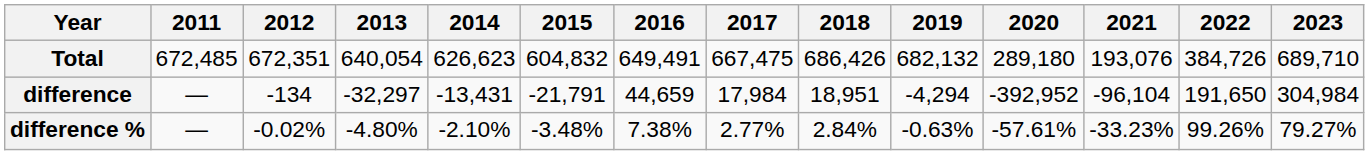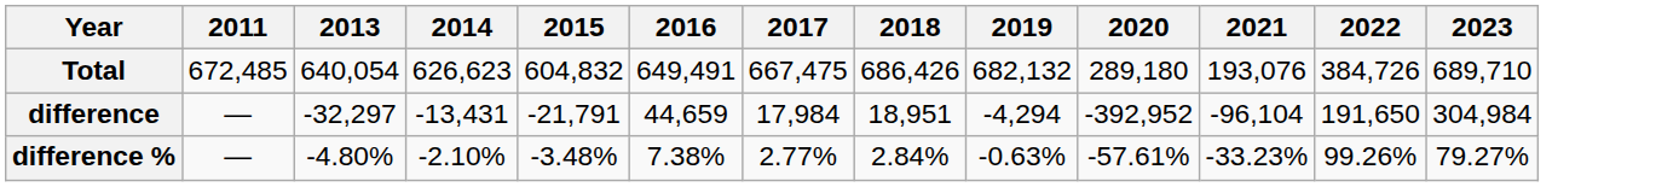- column: 2012 | 672,351 | -134 | -0.02%
